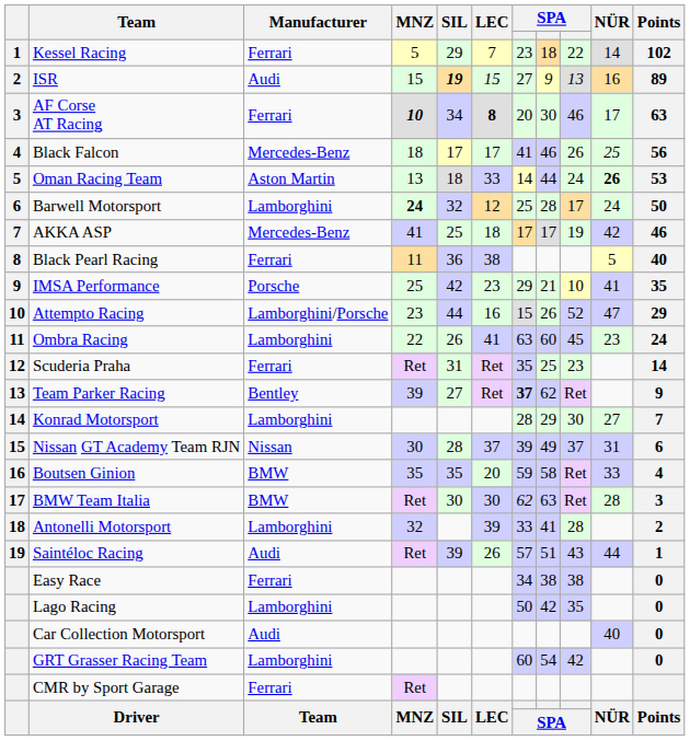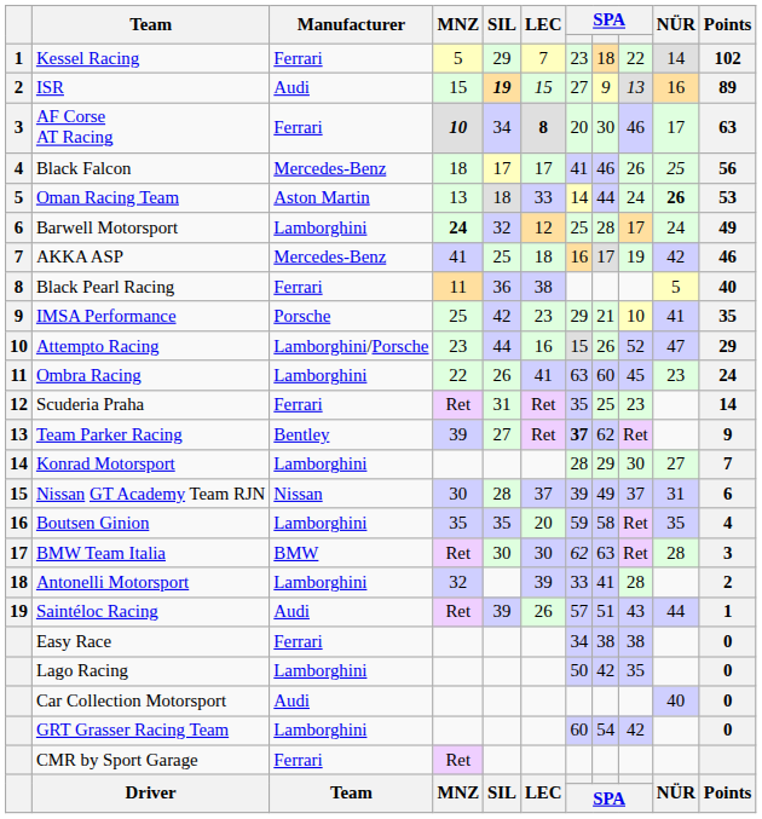Barwell Motorsport | Points: 50 -> 49
AKKA ASP | column 7: 17 -> 16
Boutsen Ginion | Manufacturer: BMW -> Lamborghini
Boutsen Ginion | NÜR: 33 -> 35
